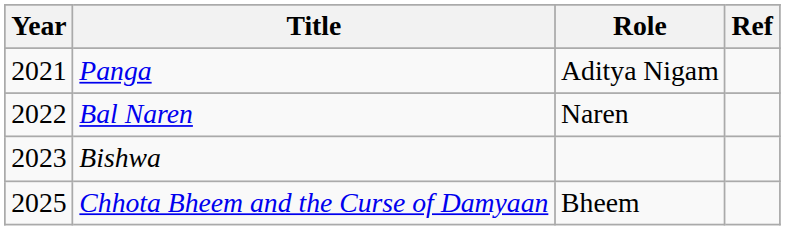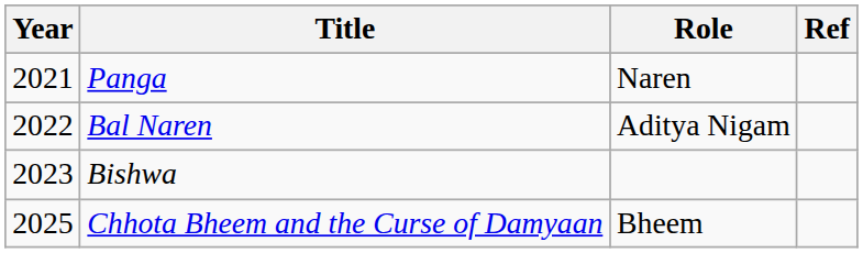Panga | Role: Aditya Nigam -> Naren
Bal Naren | Role: Naren -> Aditya Nigam
